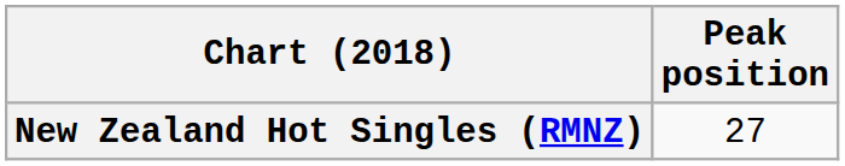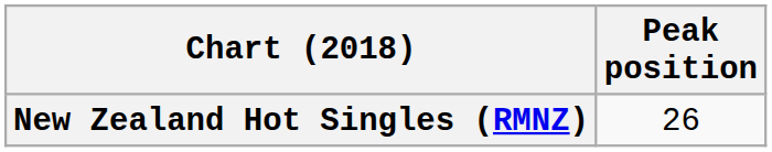New Zealand Hot Singles (RMNZ) | Peak position: 27 -> 26
